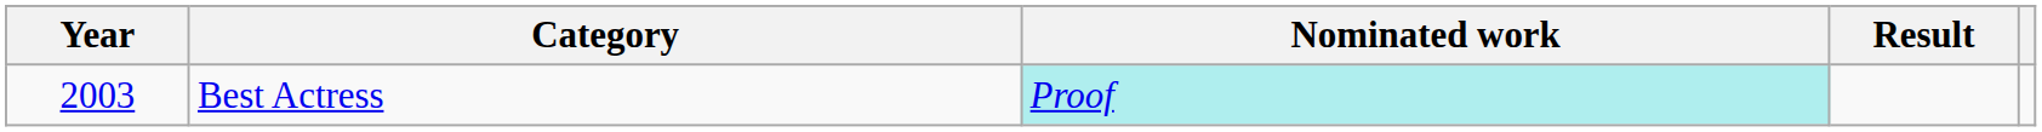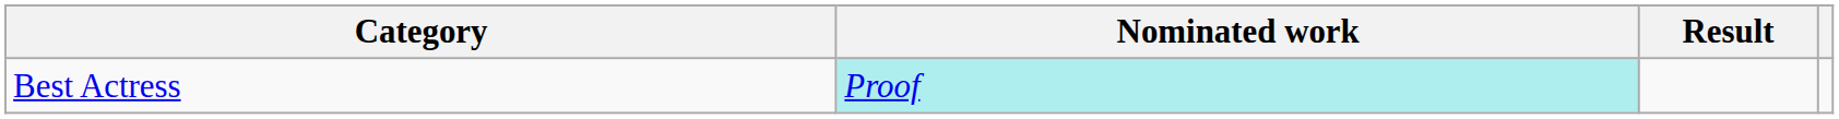- column: Year | 2003
